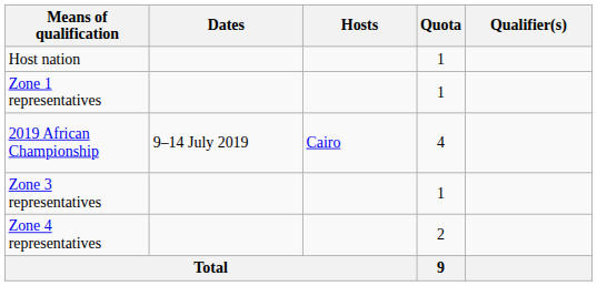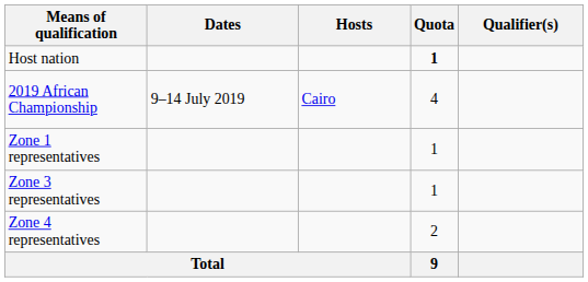Host nation | Quota: normal -> bold
rows swapped: 2019 African Championship <-> Zone 1 representatives
